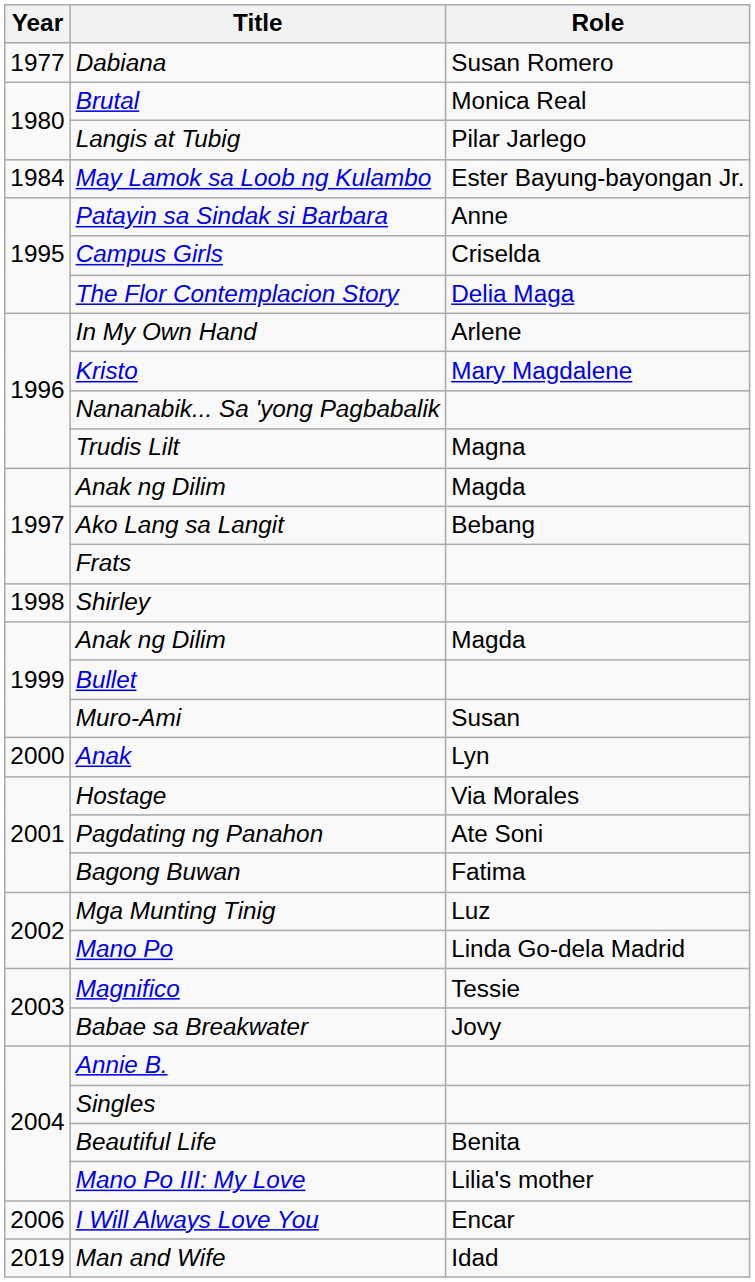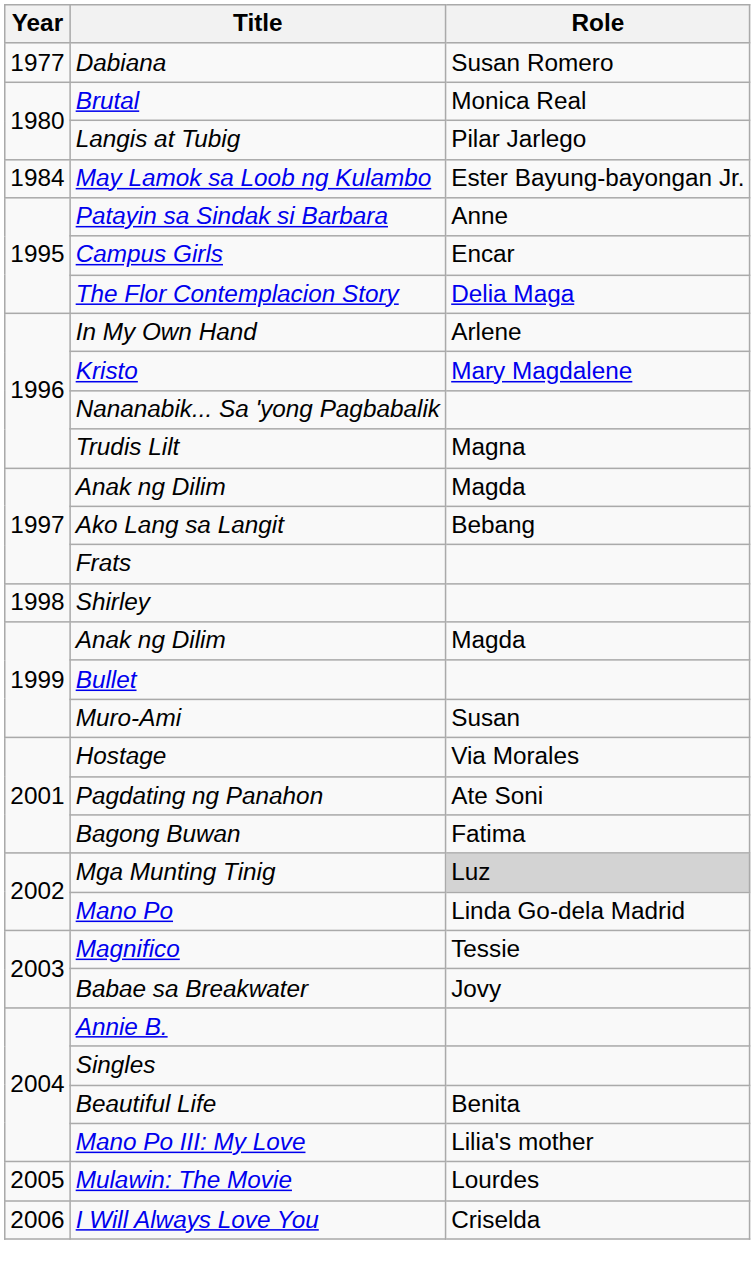Campus Girls | Role: Criselda -> Encar
- row: 2000 | Anak | Lyn
Mga Munting Tinig | Role: no background -> lightgrey background
+ row: 2005 | Mulawin: The Movie | Lourdes
I Will Always Love You | Role: Encar -> Criselda
- row: 2019 | Man and Wife | Idad
